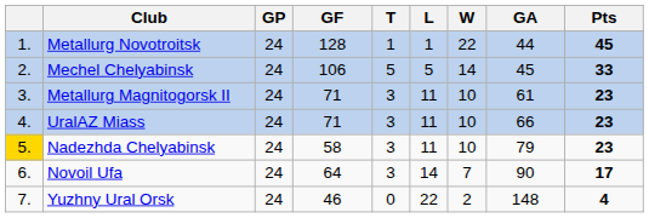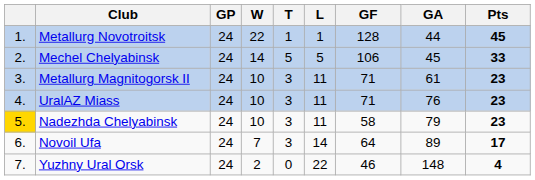columns swapped: W <-> GF
UralAZ Miass | GA: 66 -> 76
Novoil Ufa | GA: 90 -> 89
